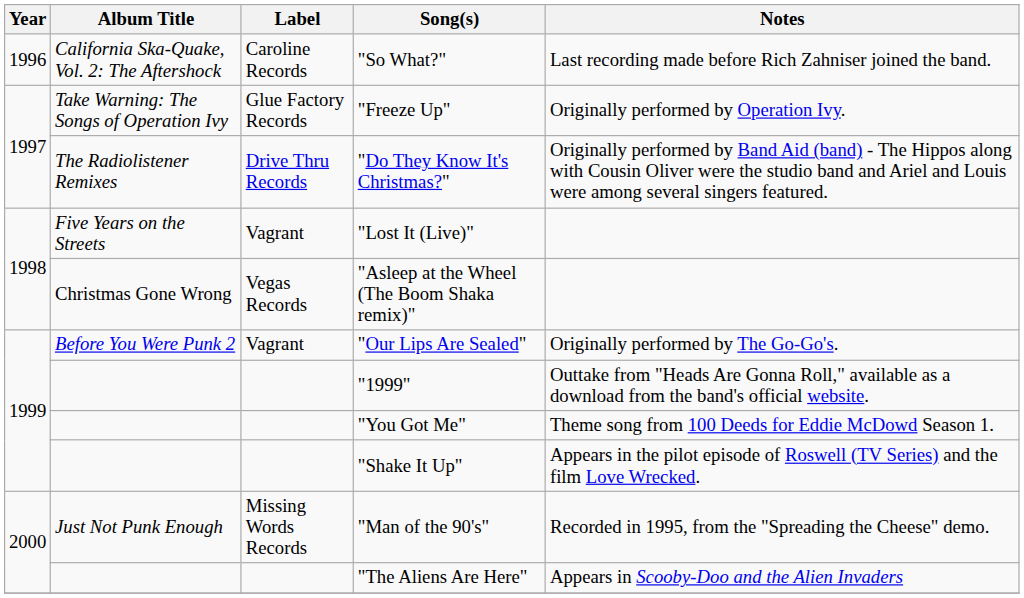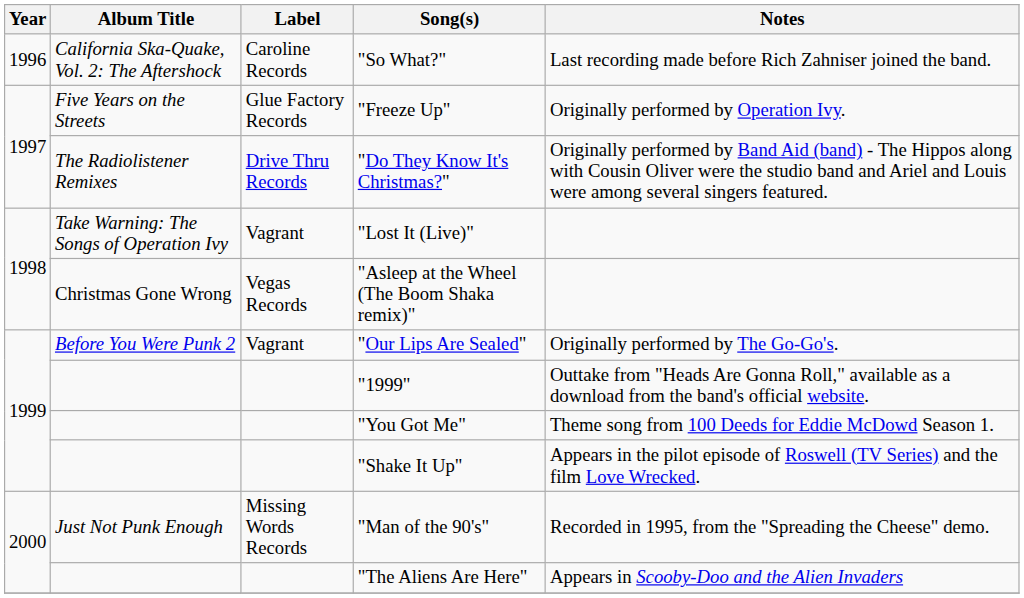"Freeze Up" | Album Title: Take Warning: The Songs of Operation Ivy -> Five Years on the Streets
"Lost It (Live)" | Album Title: Five Years on the Streets -> Take Warning: The Songs of Operation Ivy
